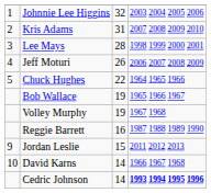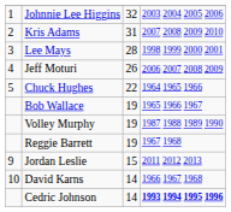Volley Murphy | column 4: 1967 1968 -> 1987 1988 1989 1990
Reggie Barrett | column 3: 16 -> 19
Reggie Barrett | column 4: 1987 1988 1989 1990 -> 1967 1968
